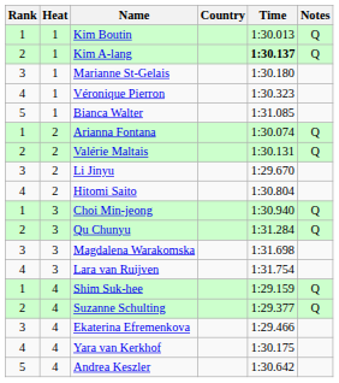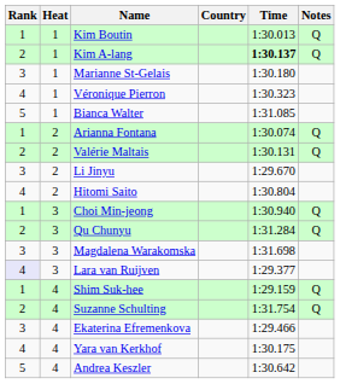Lara van Ruijven | Rank: no background -> lavender background
Lara van Ruijven | Time: 1:31.754 -> 1:29.377
Suzanne Schulting | Time: 1:29.377 -> 1:31.754
